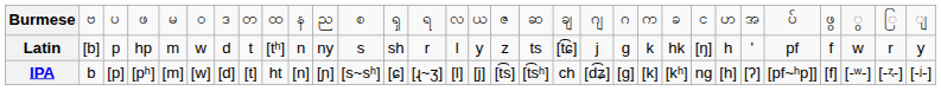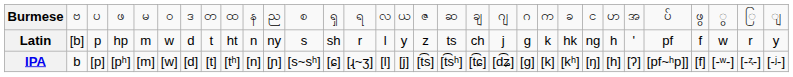Latin | column 9: [tʰ] -> ht
Latin | column 19: [t͡ɕ] -> ch
Latin | column 24: [ŋ] -> ng
IPA | column 9: ht -> [tʰ]
IPA | column 19: ch -> [t͡ɕ]
IPA | column 24: ng -> [ŋ]
